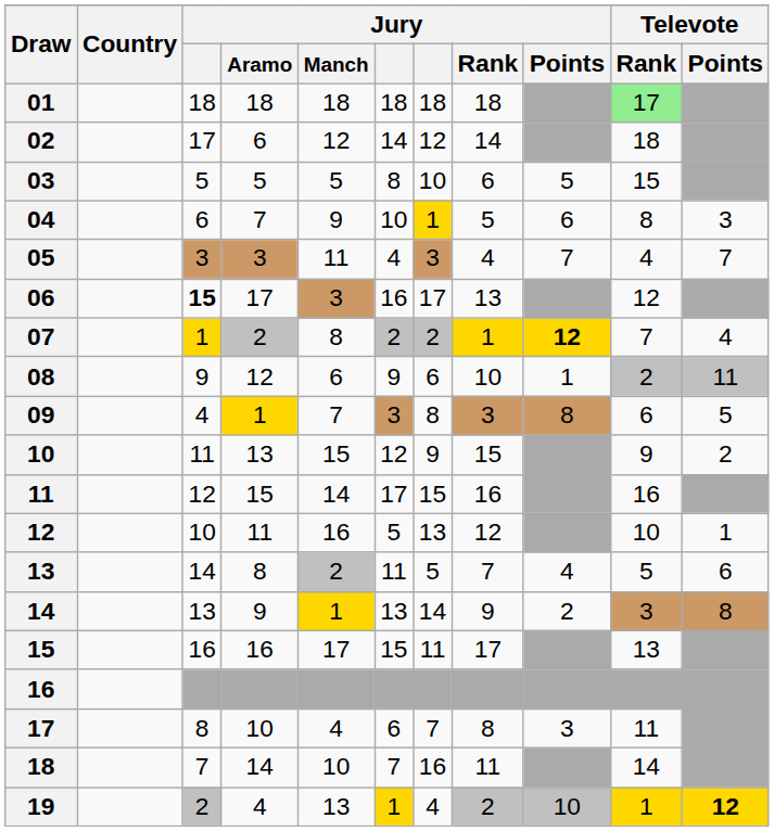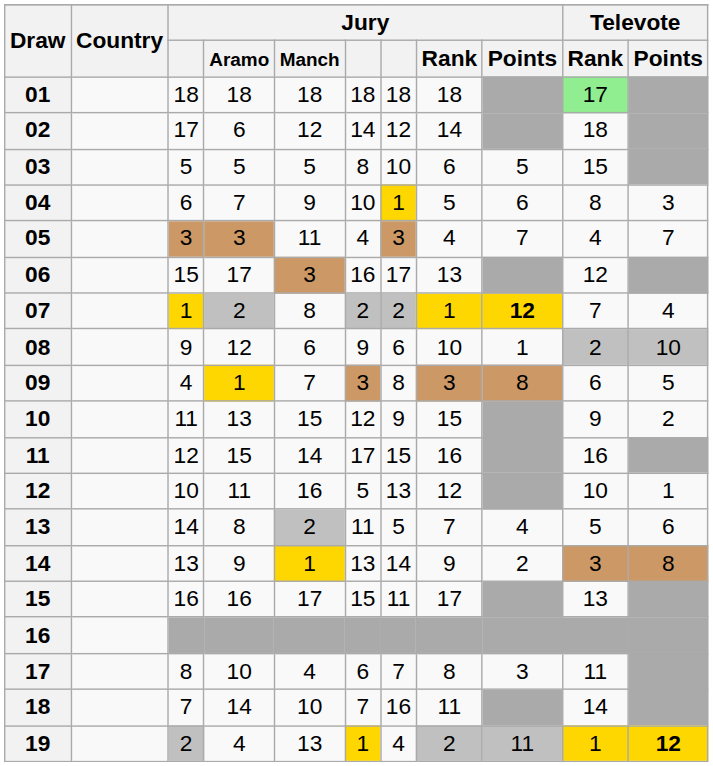06 | column 3: bold -> normal
08 | Televote / Points: 11 -> 10
19 | Jury / Points: 10 -> 11
